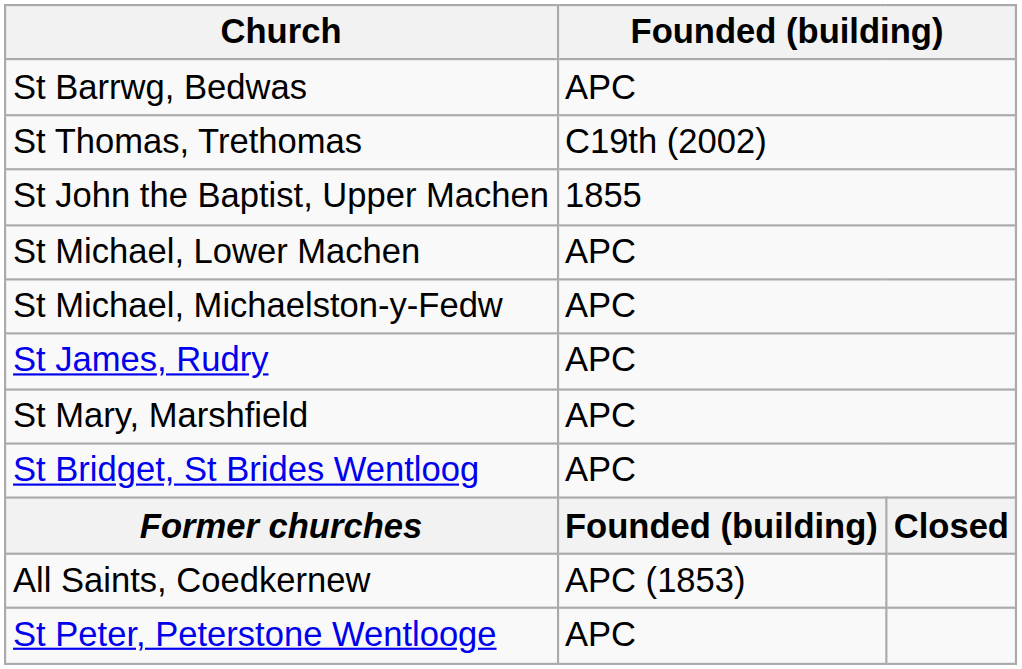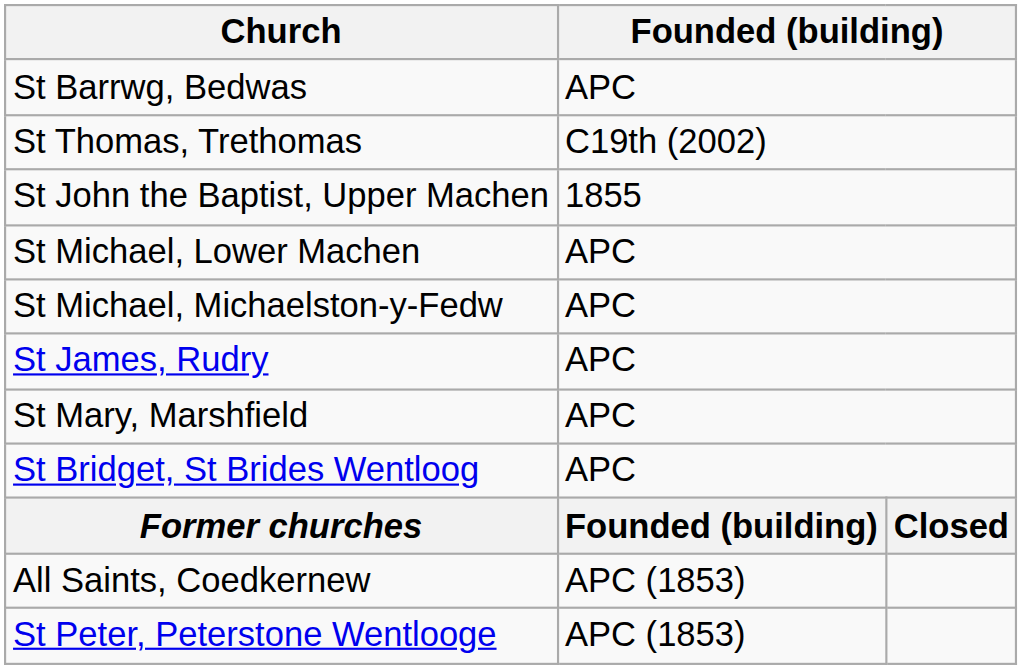St Peter, Peterstone Wentlooge | column 2: APC -> APC (1853)
